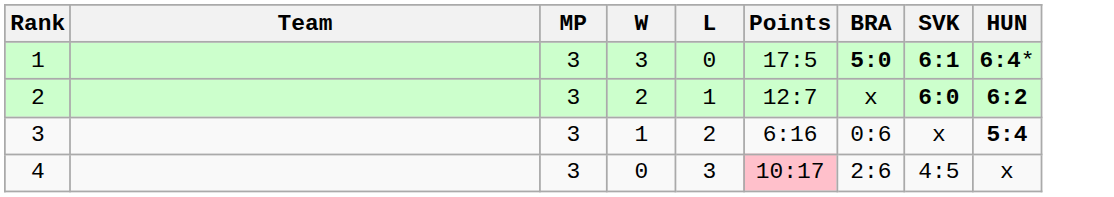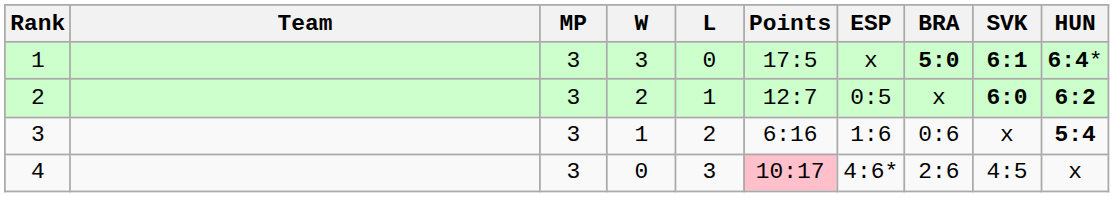+ column: ESP | x | 0:5 | 1:6 | 4:6*
